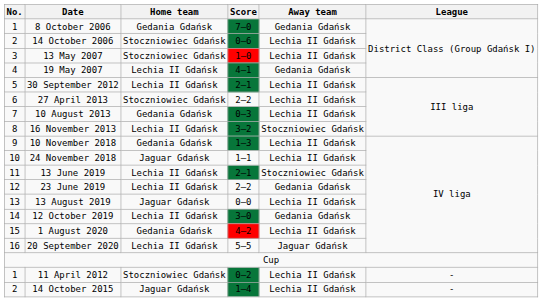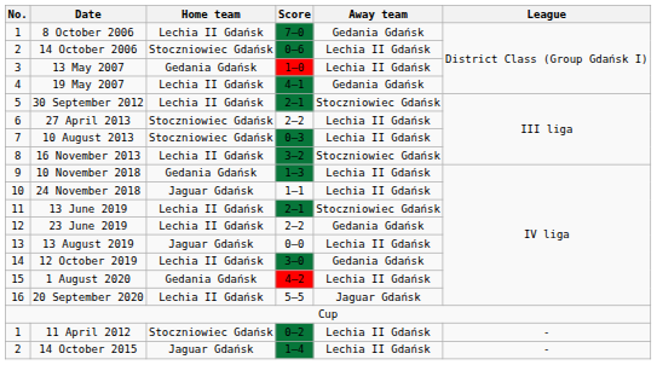8 October 2006 | Home team: Gedania Gdańsk -> Lechia II Gdańsk
13 May 2007 | Home team: Stoczniowiec Gdańsk -> Gedania Gdańsk
30 September 2012 | Away team: Lechia II Gdańsk -> Stoczniowiec Gdańsk
10 August 2013 | Home team: Gedania Gdańsk -> Stoczniowiec Gdańsk
